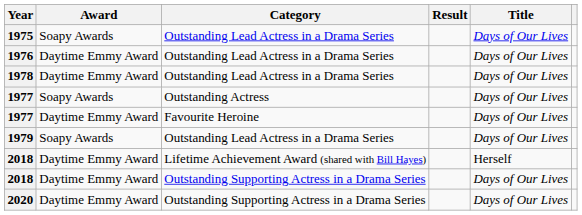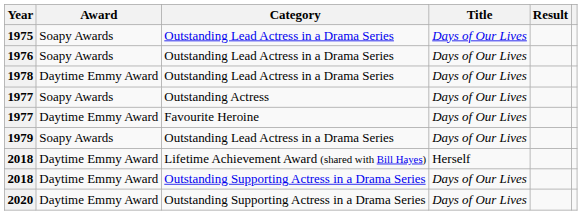columns swapped: Title <-> Result
1976 | Award: Daytime Emmy Award -> Soapy Awards
